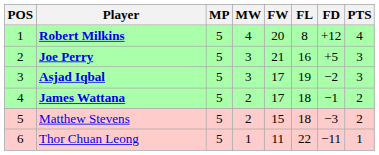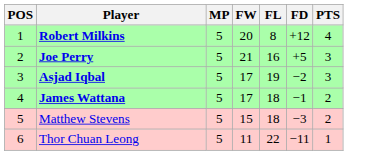- column: MW | 4 | 3 | 3 | 2 | 2 | 1
